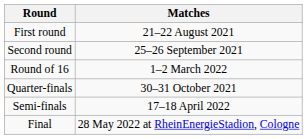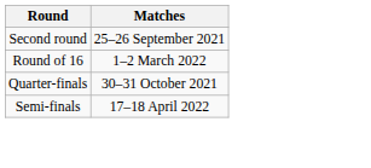- row: First round | 21–22 August 2021
- row: Final | 28 May 2022 at RheinEnergieStadion, Cologne
